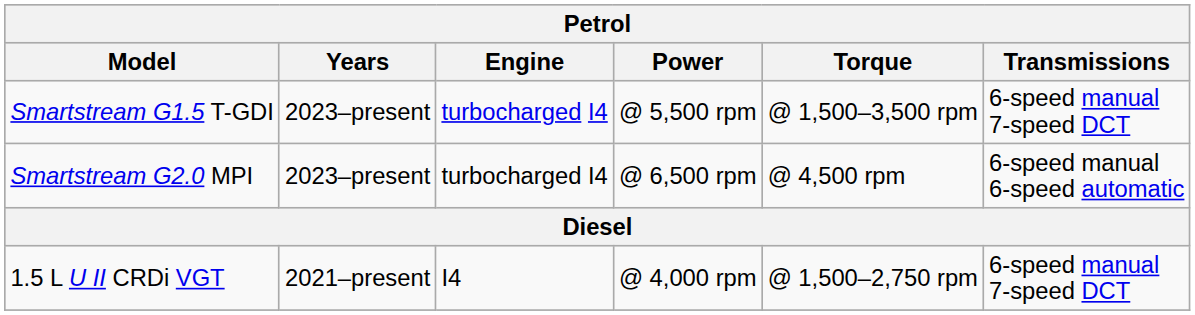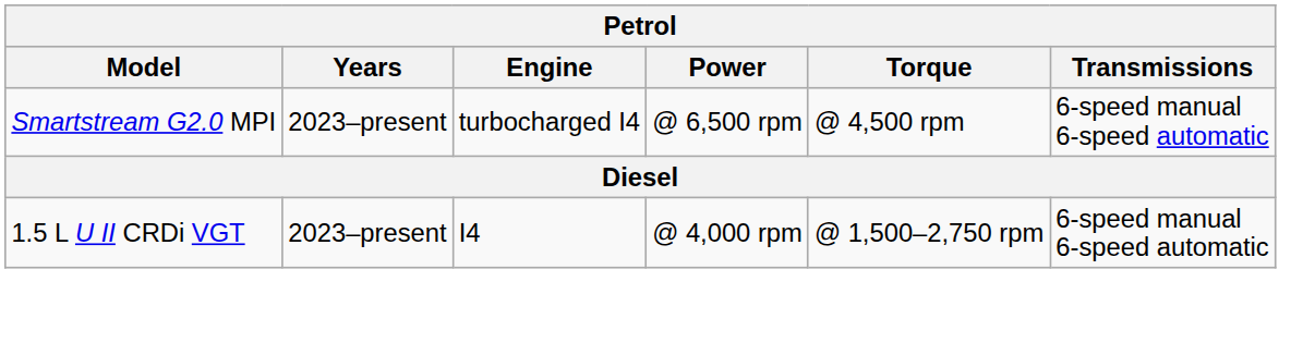- row: Smartstream G1.5 T-GDI | 2023–present | turbocharged I4 | @ 5,500 rpm | @ 1,500–3,500 rpm | 6-speed manual 7-speed DCT
1.5 L U II CRDi VGT | Years: 2021–present -> 2023–present
1.5 L U II CRDi VGT | Transmissions: 6-speed manual 7-speed DCT -> 6-speed manual 6-speed automatic
